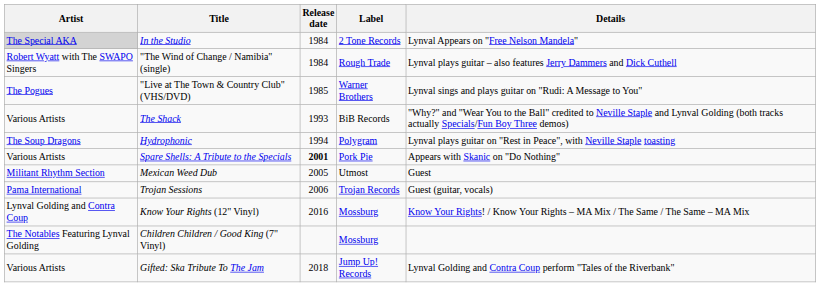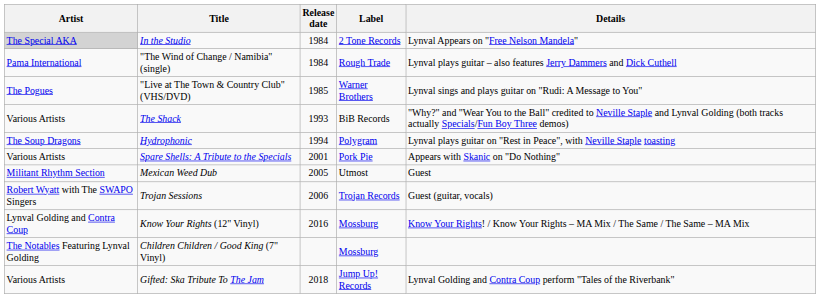"The Wind of Change / Namibia" (single) | Artist: Robert Wyatt with The SWAPO Singers -> Pama International
Spare Shells: A Tribute to the Specials | Release date: bold -> normal
Trojan Sessions | Artist: Pama International -> Robert Wyatt with The SWAPO Singers
